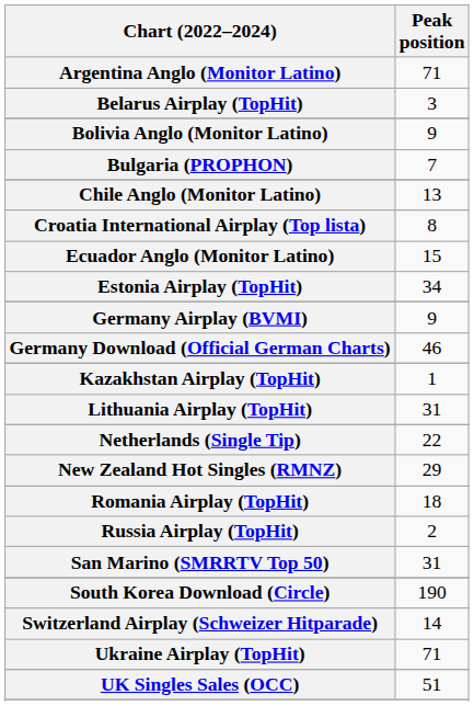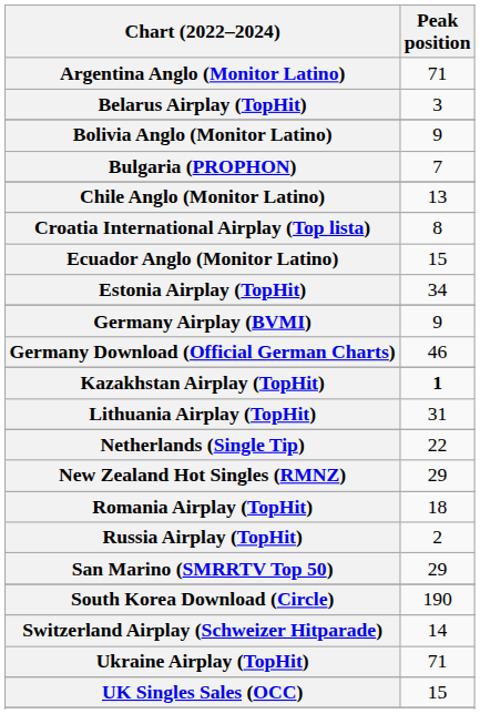Kazakhstan Airplay (TopHit) | Peak position: normal -> bold
San Marino (SMRRTV Top 50) | Peak position: 31 -> 29
UK Singles Sales (OCC) | Peak position: 51 -> 15
